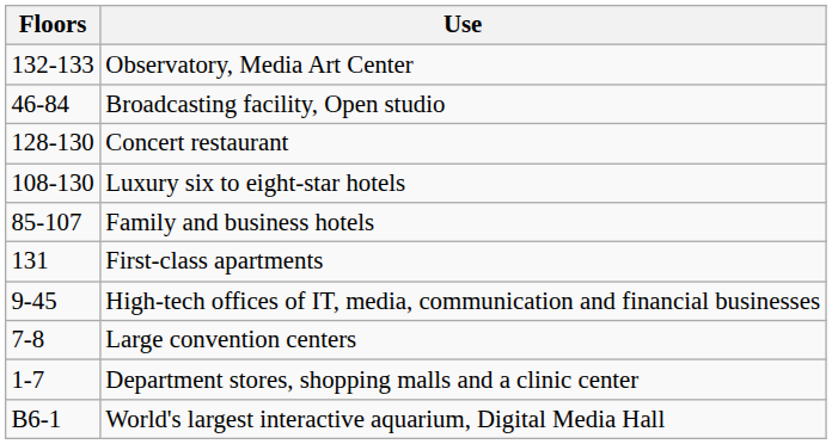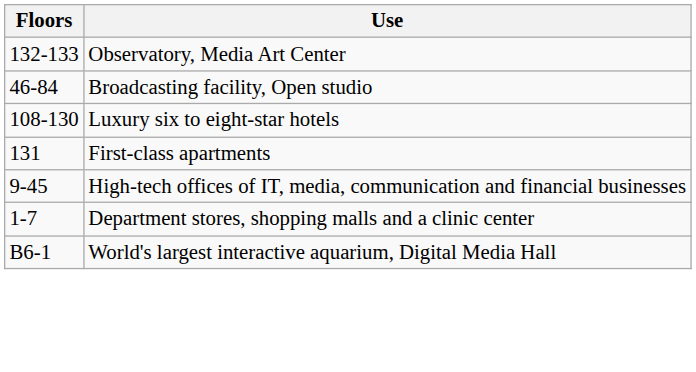- row: 128-130 | Concert restaurant
- row: 85-107 | Family and business hotels
- row: 7-8 | Large convention centers
